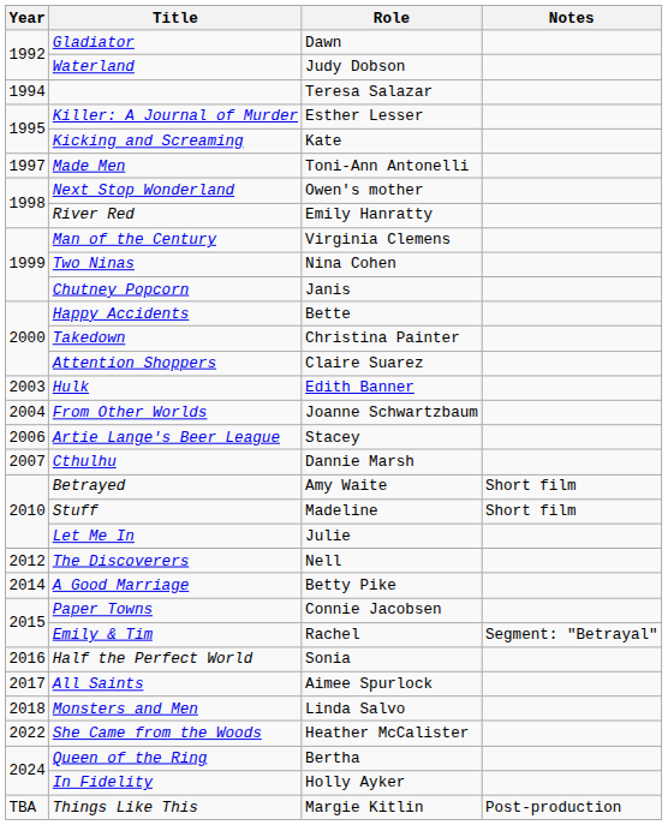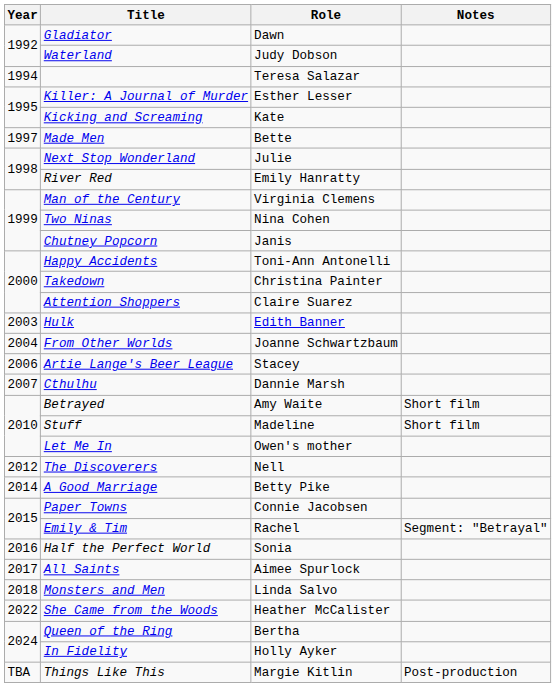Made Men | Role: Toni-Ann Antonelli -> Bette
Next Stop Wonderland | Role: Owen's mother -> Julie
Happy Accidents | Role: Bette -> Toni-Ann Antonelli
Let Me In | Role: Julie -> Owen's mother
